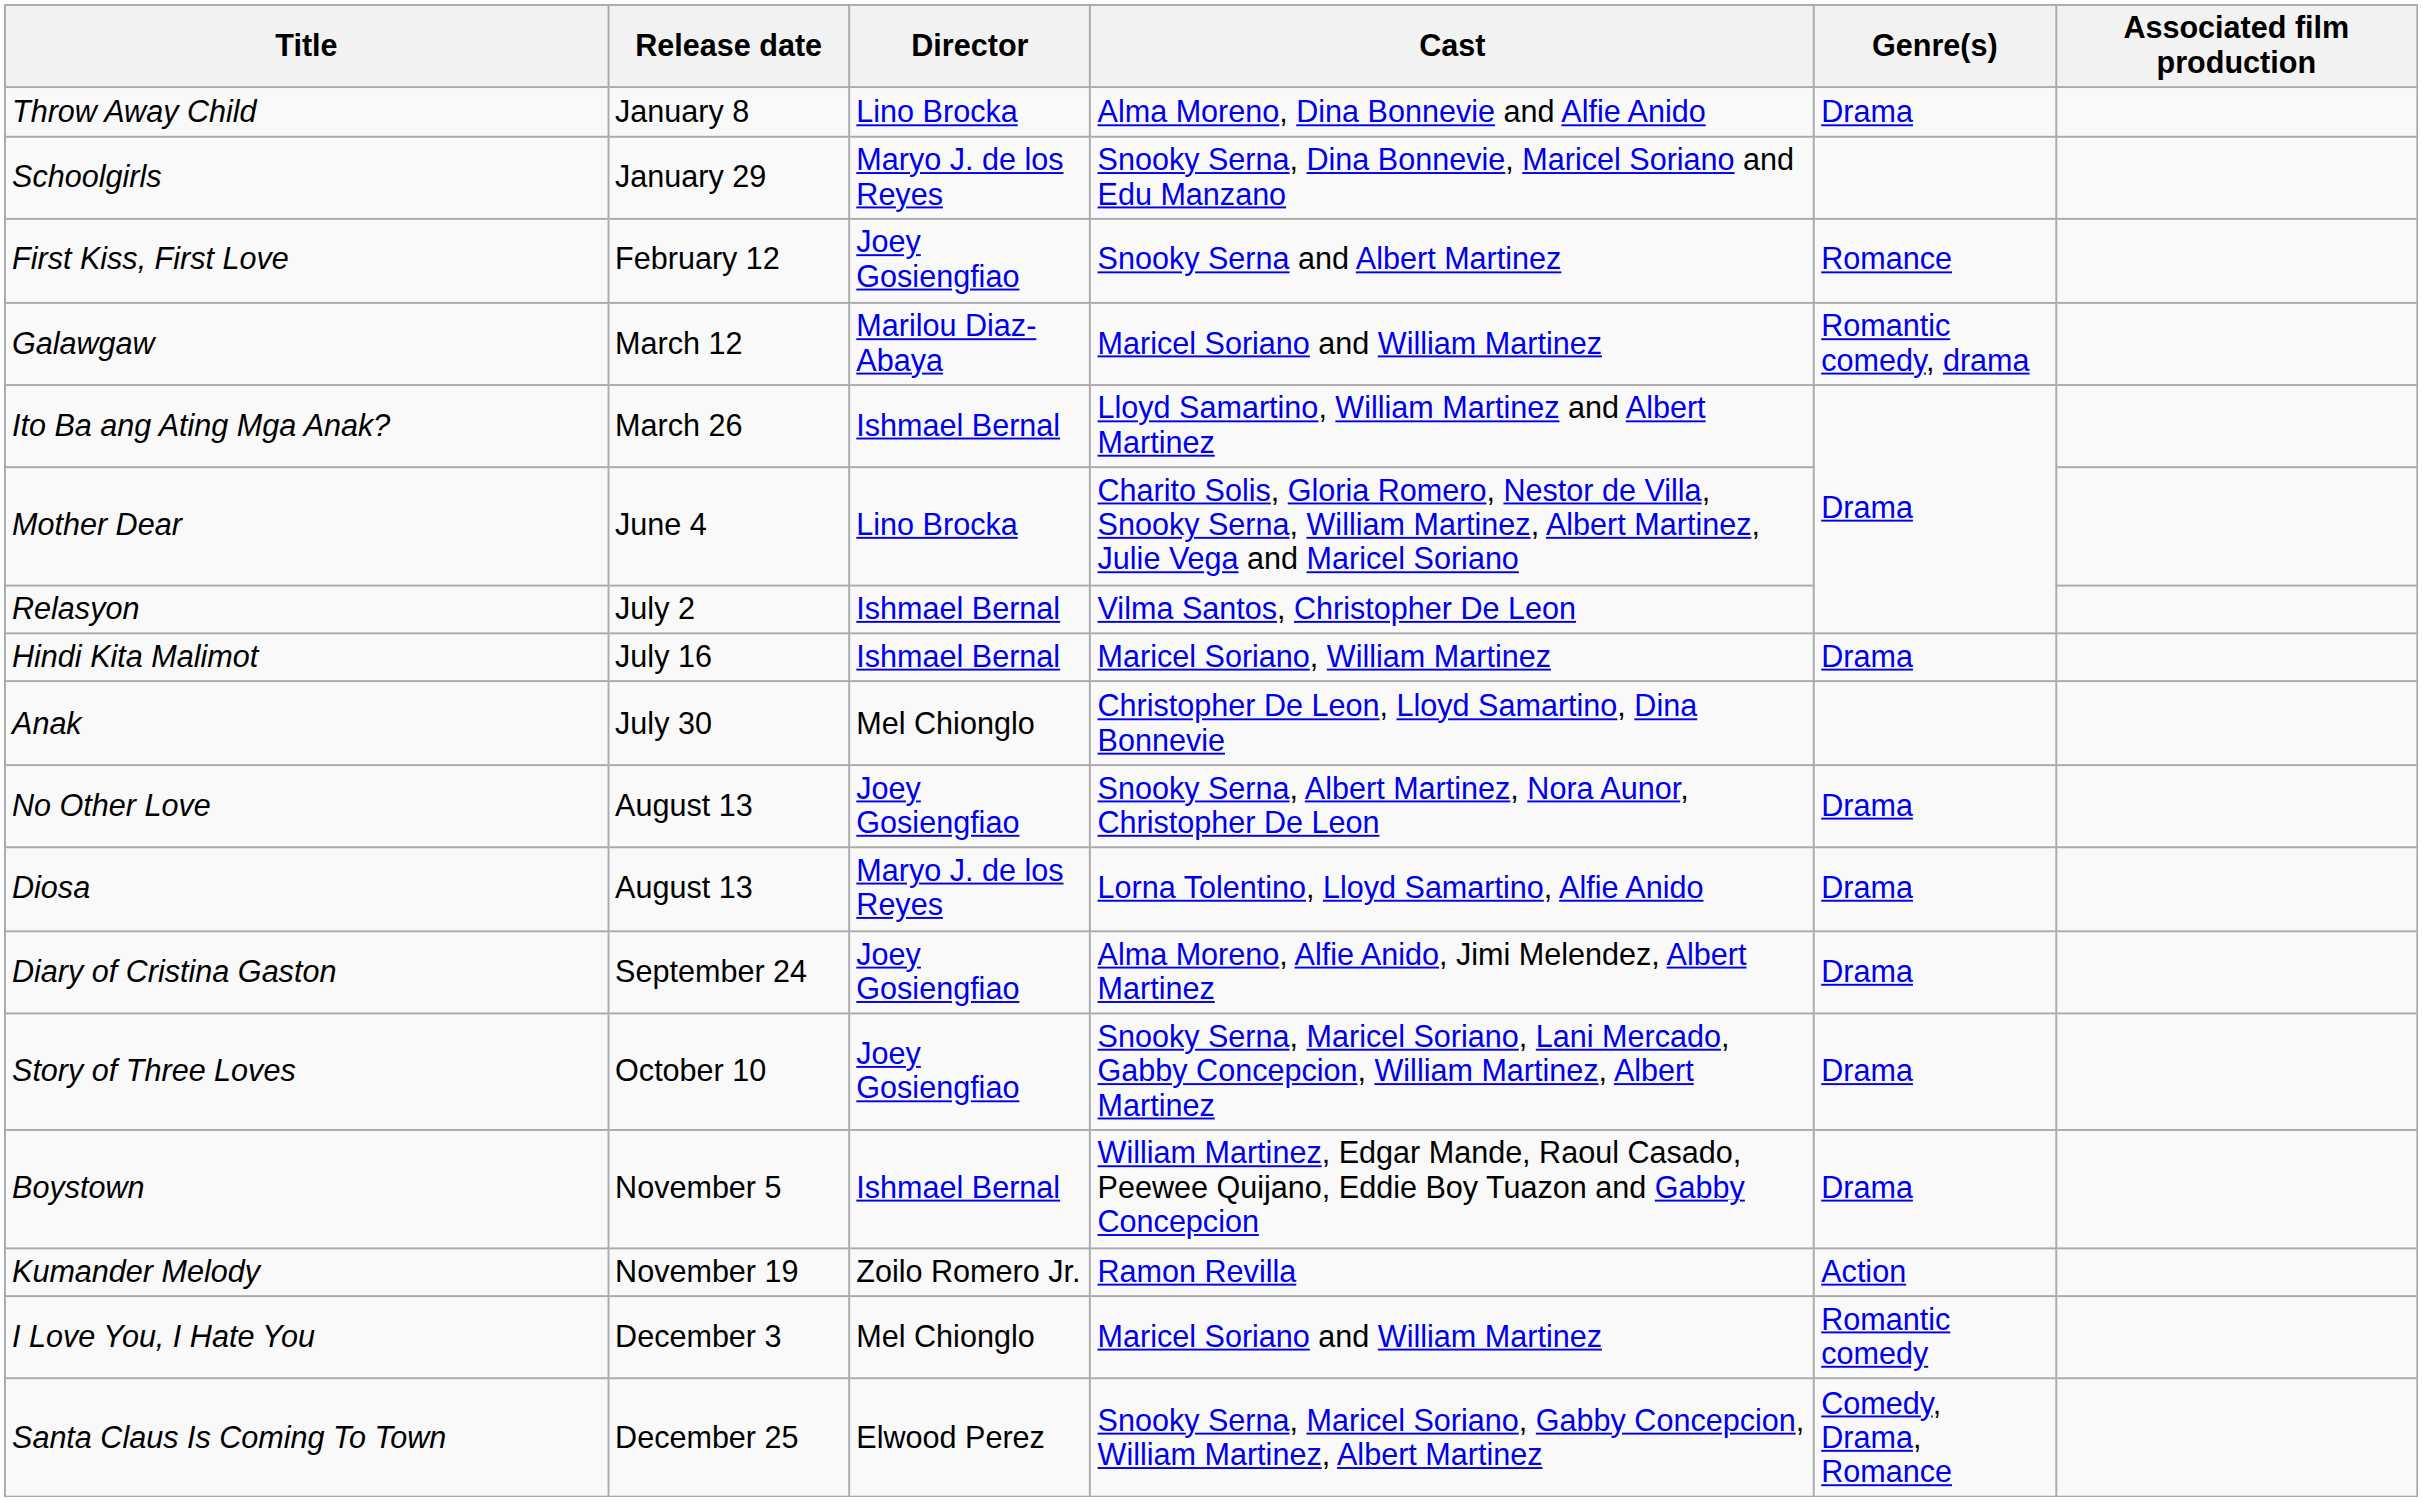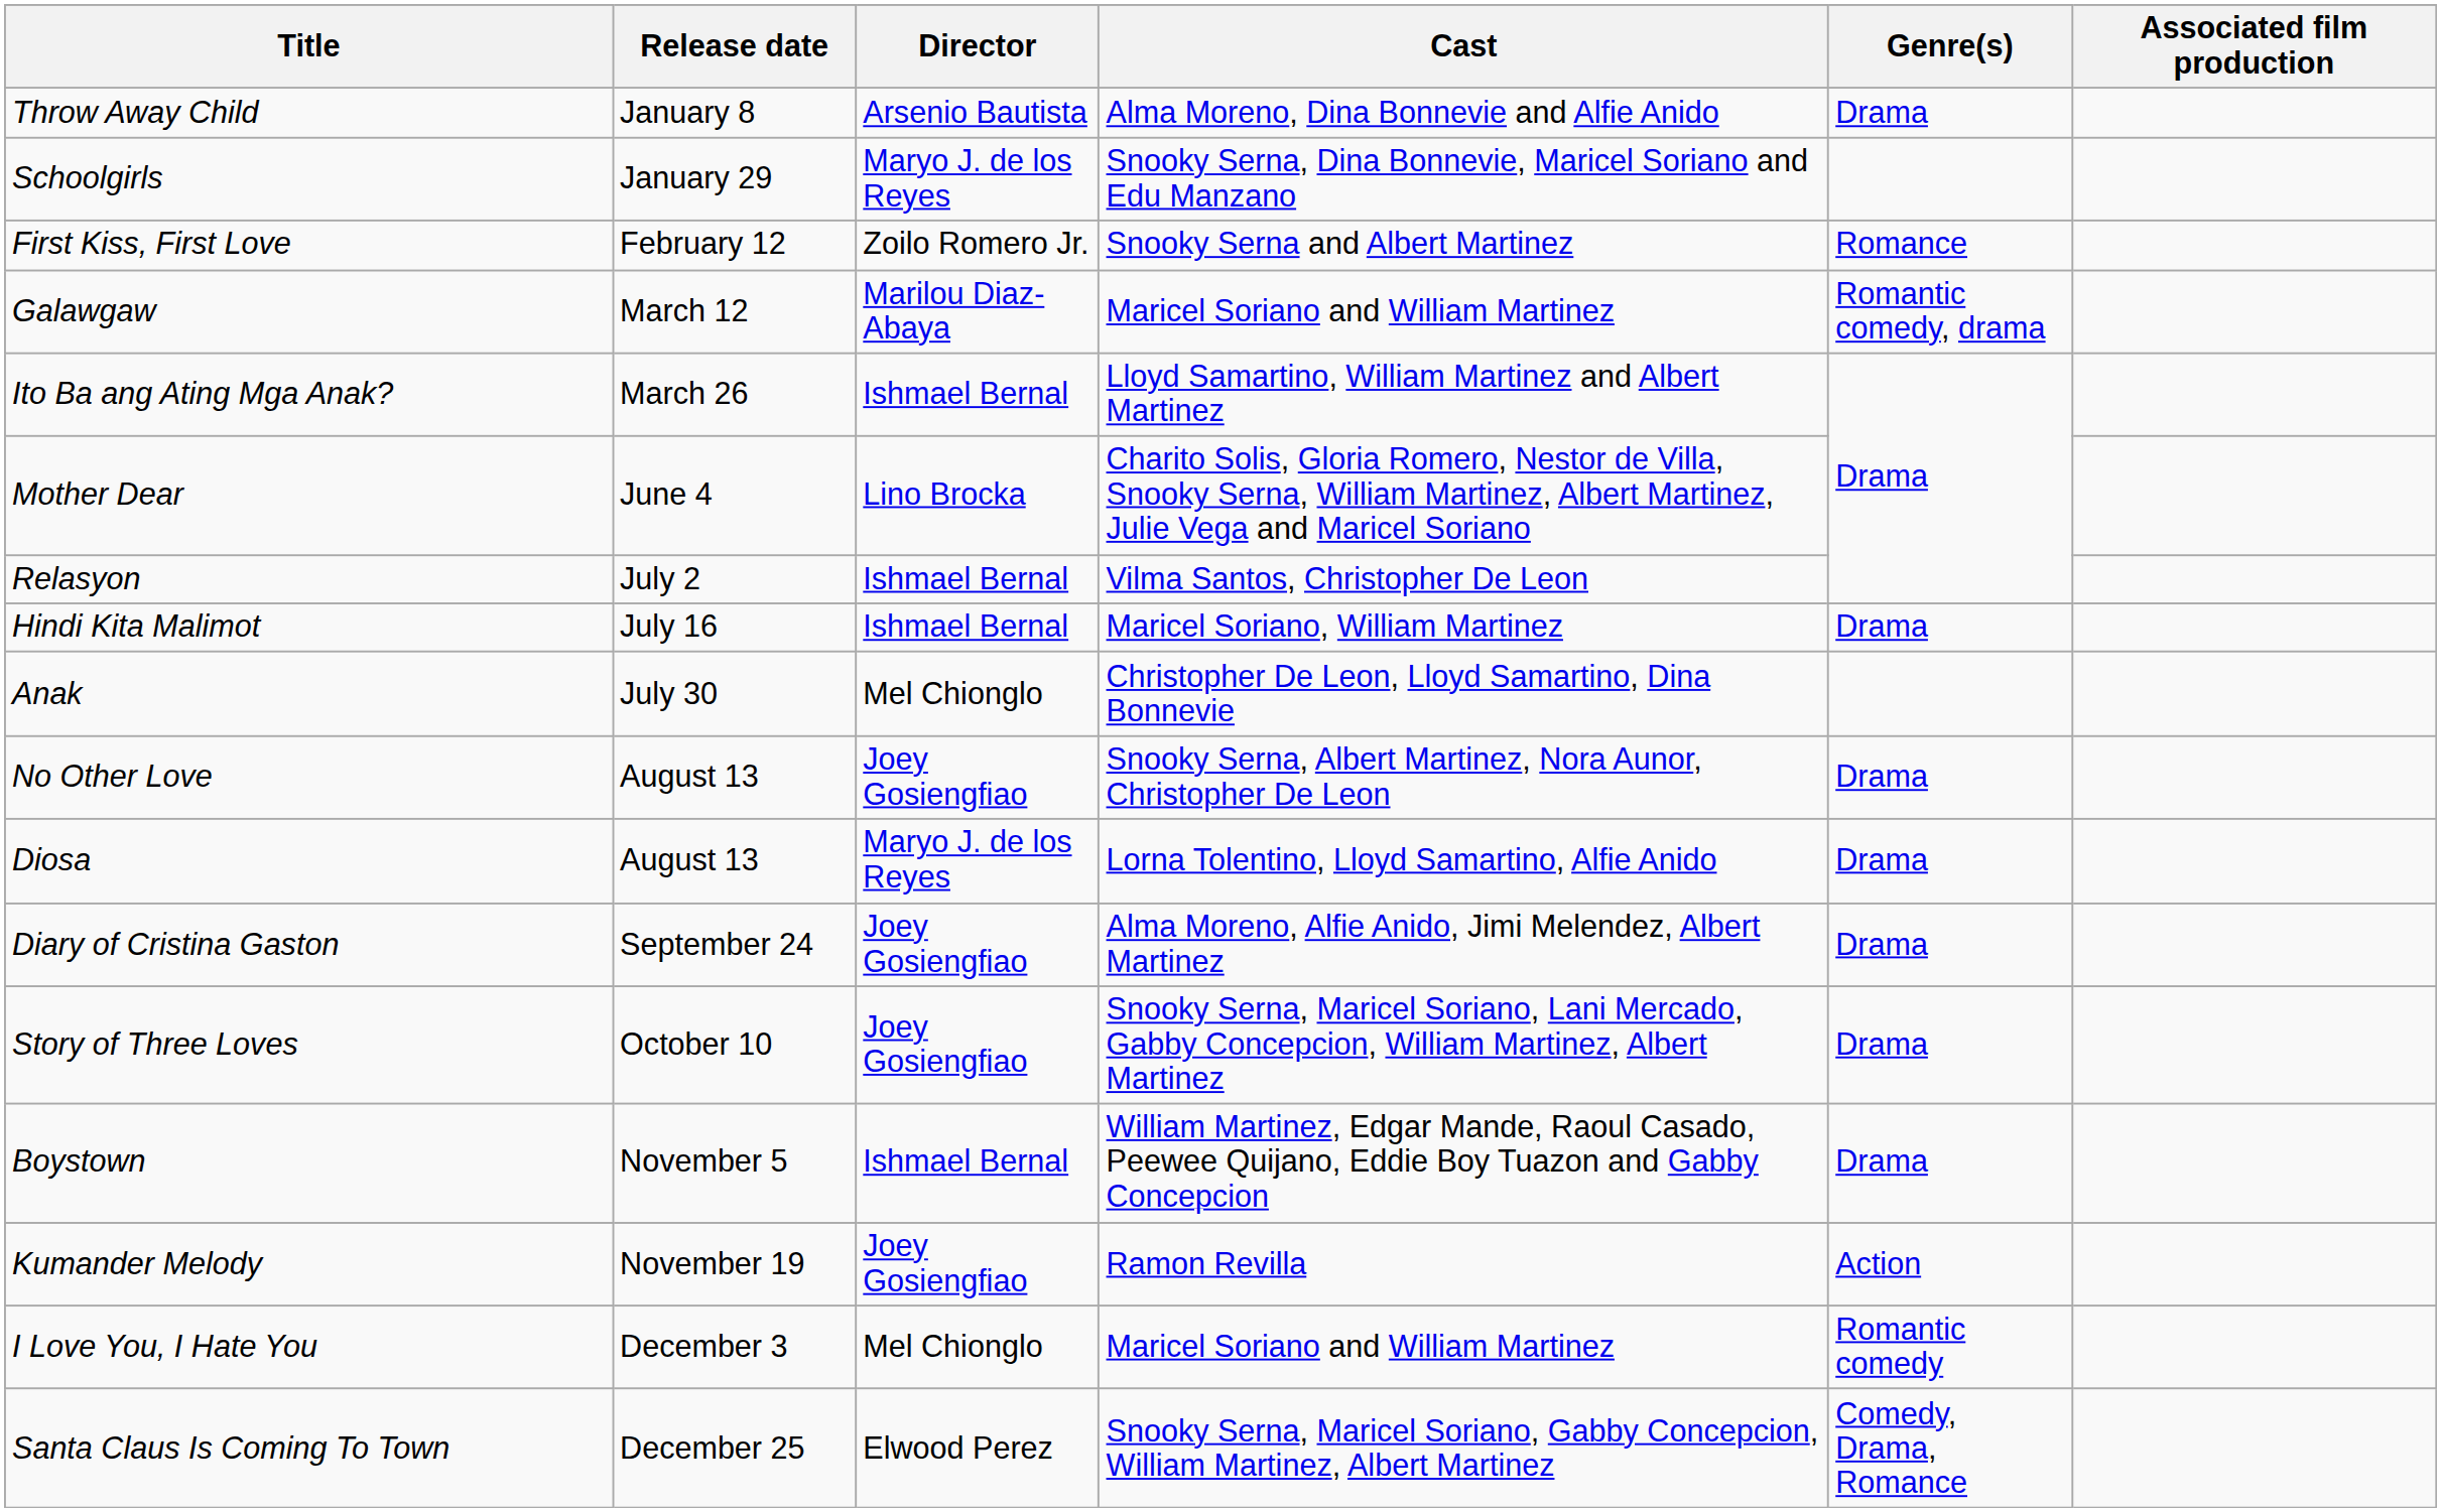Throw Away Child | Director: Lino Brocka -> Arsenio Bautista
First Kiss, First Love | Director: Joey Gosiengfiao -> Zoilo Romero Jr.
Kumander Melody | Director: Zoilo Romero Jr. -> Joey Gosiengfiao
